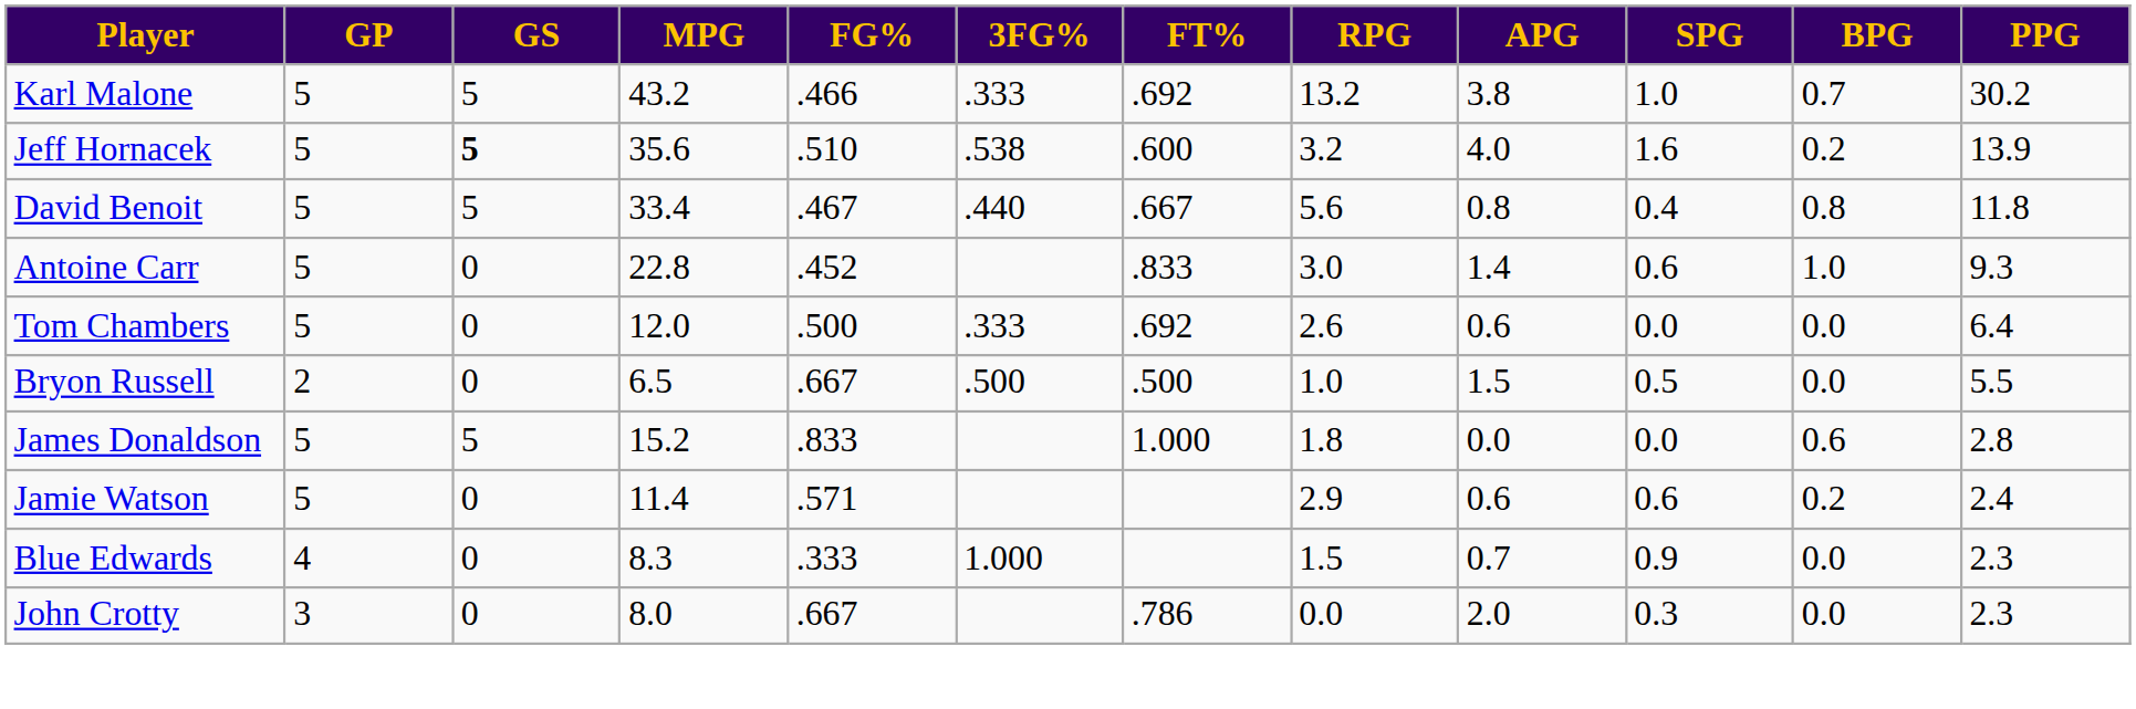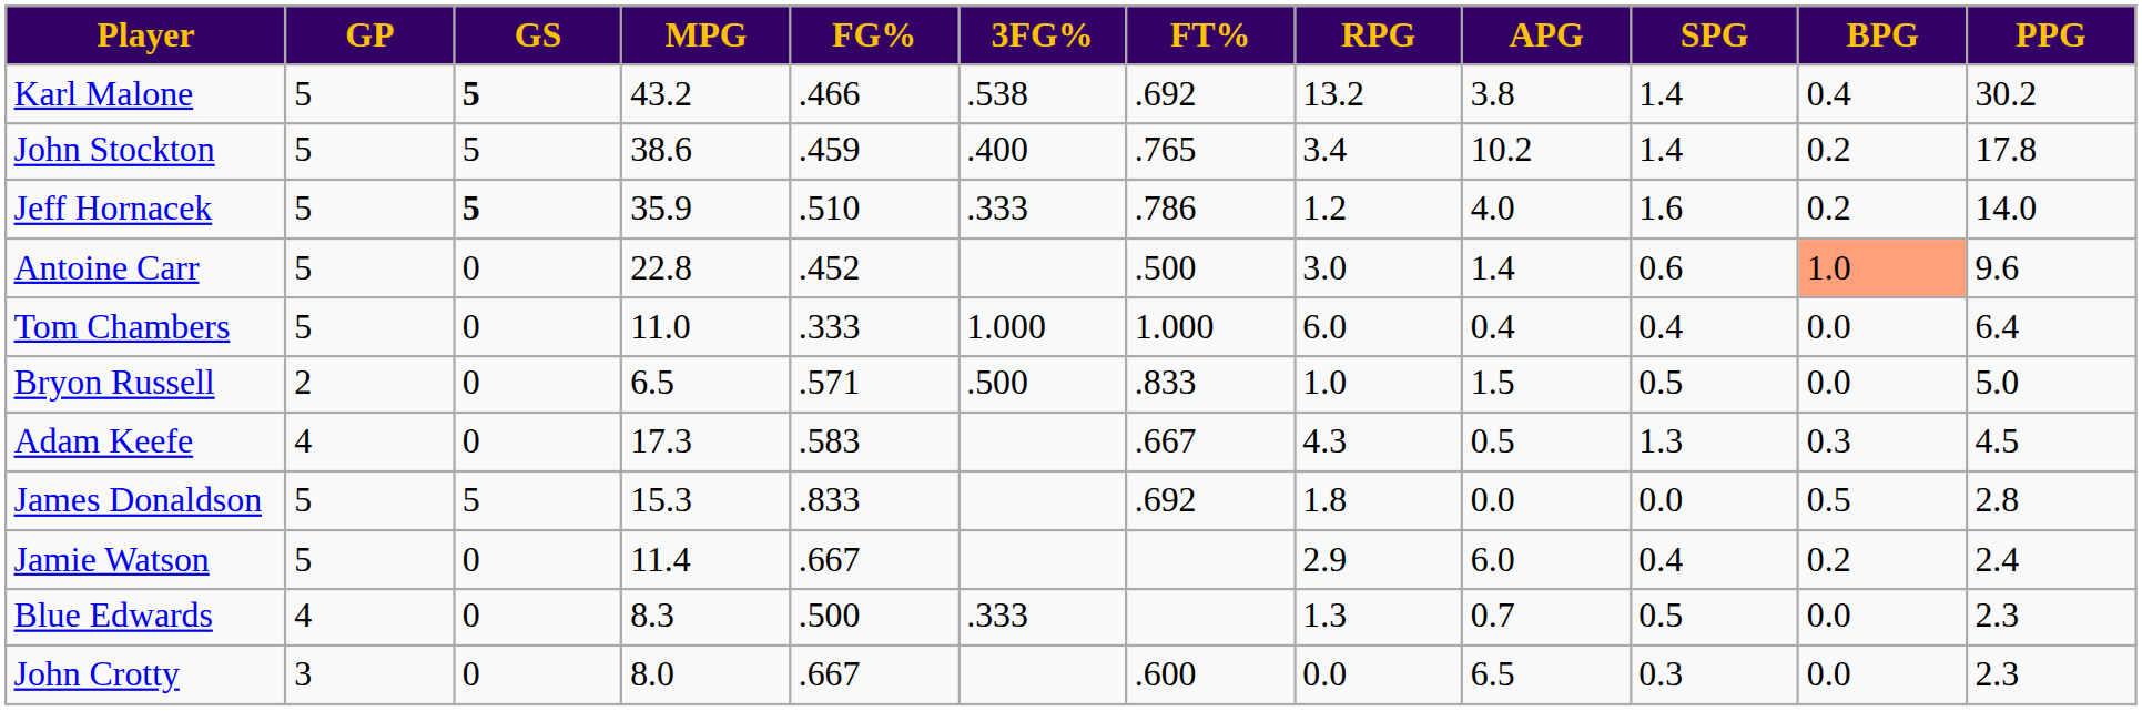Karl Malone | GS: normal -> bold
Karl Malone | 3FG%: .333 -> .538
Karl Malone | SPG: 1.0 -> 1.4
Karl Malone | BPG: 0.7 -> 0.4
+ row: John Stockton | 5 | 5 | 38.6 | .459 | .400 | .765 | 3.4 | 10.2 | 1.4 | 0.2 | 17.8
Jeff Hornacek | MPG: 35.6 -> 35.9
Jeff Hornacek | 3FG%: .538 -> .333
Jeff Hornacek | FT%: .600 -> .786
Jeff Hornacek | RPG: 3.2 -> 1.2
Jeff Hornacek | PPG: 13.9 -> 14.0
- row: David Benoit | 5 | 5 | 33.4 | .467 | .440 | .667 | 5.6 | 0.8 | 0.4 | 0.8 | 11.8
Antoine Carr | FT%: .833 -> .500
Antoine Carr | BPG: no background -> lightsalmon background
Antoine Carr | PPG: 9.3 -> 9.6
Tom Chambers | MPG: 12.0 -> 11.0
Tom Chambers | FG%: .500 -> .333
Tom Chambers | 3FG%: .333 -> 1.000
Tom Chambers | FT%: .692 -> 1.000
Tom Chambers | RPG: 2.6 -> 6.0
Tom Chambers | APG: 0.6 -> 0.4
Tom Chambers | SPG: 0.0 -> 0.4
Bryon Russell | FG%: .667 -> .571
Bryon Russell | FT%: .500 -> .833
Bryon Russell | PPG: 5.5 -> 5.0
+ row: Adam Keefe | 4 | 0 | 17.3 | .583 | .667 | 4.3 | 0.5 | 1.3 | 0.3 | 4.5
James Donaldson | MPG: 15.2 -> 15.3
James Donaldson | FT%: 1.000 -> .692
James Donaldson | BPG: 0.6 -> 0.5
Jamie Watson | FG%: .571 -> .667
Jamie Watson | APG: 0.6 -> 6.0
Jamie Watson | SPG: 0.6 -> 0.4
Blue Edwards | FG%: .333 -> .500
Blue Edwards | 3FG%: 1.000 -> .333
Blue Edwards | RPG: 1.5 -> 1.3
Blue Edwards | SPG: 0.9 -> 0.5
John Crotty | FT%: .786 -> .600
John Crotty | APG: 2.0 -> 6.5
